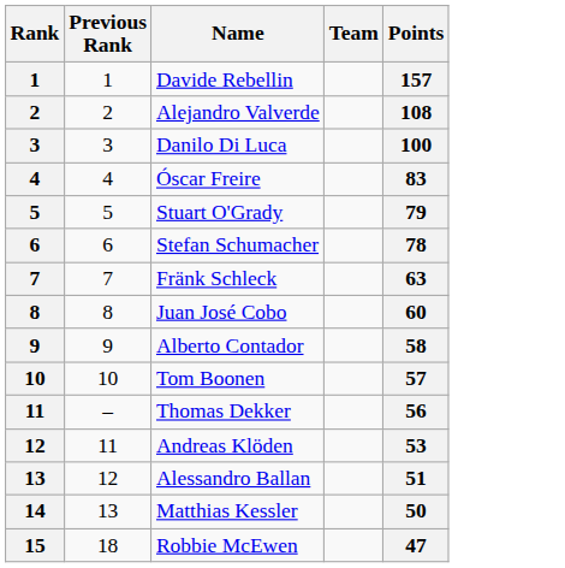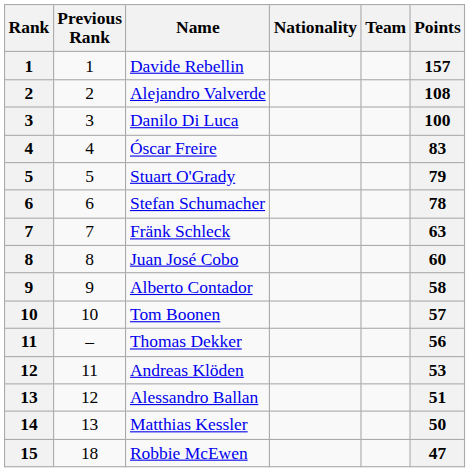+ column: Nationality
